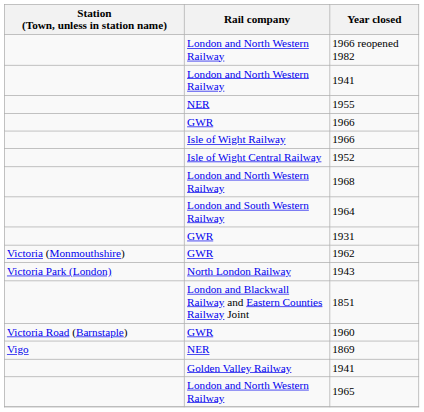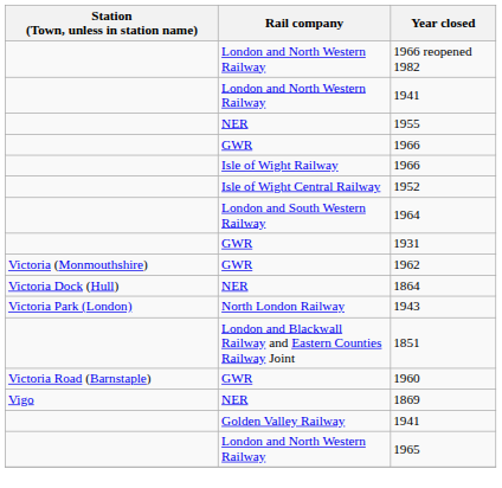- row: London and North Western Railway | 1968
+ row: Victoria Dock (Hull) | NER | 1864
